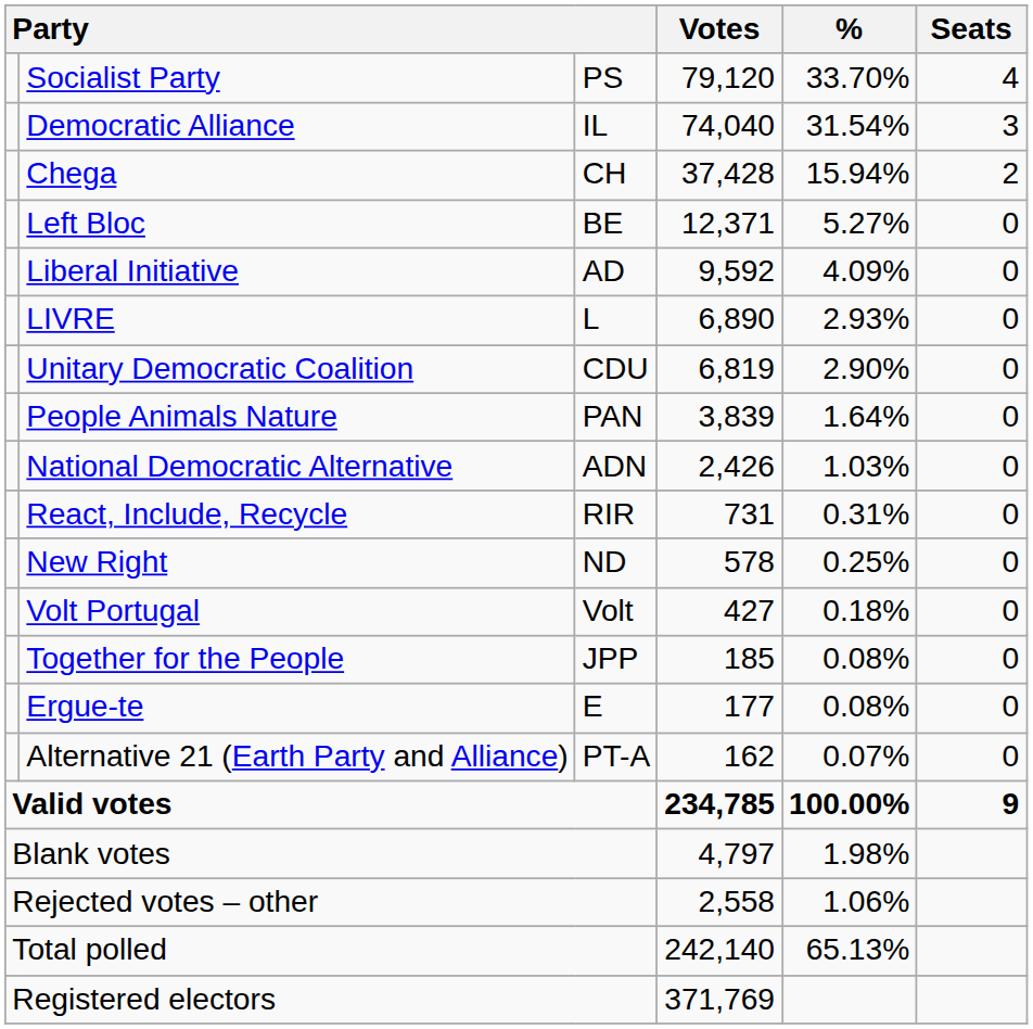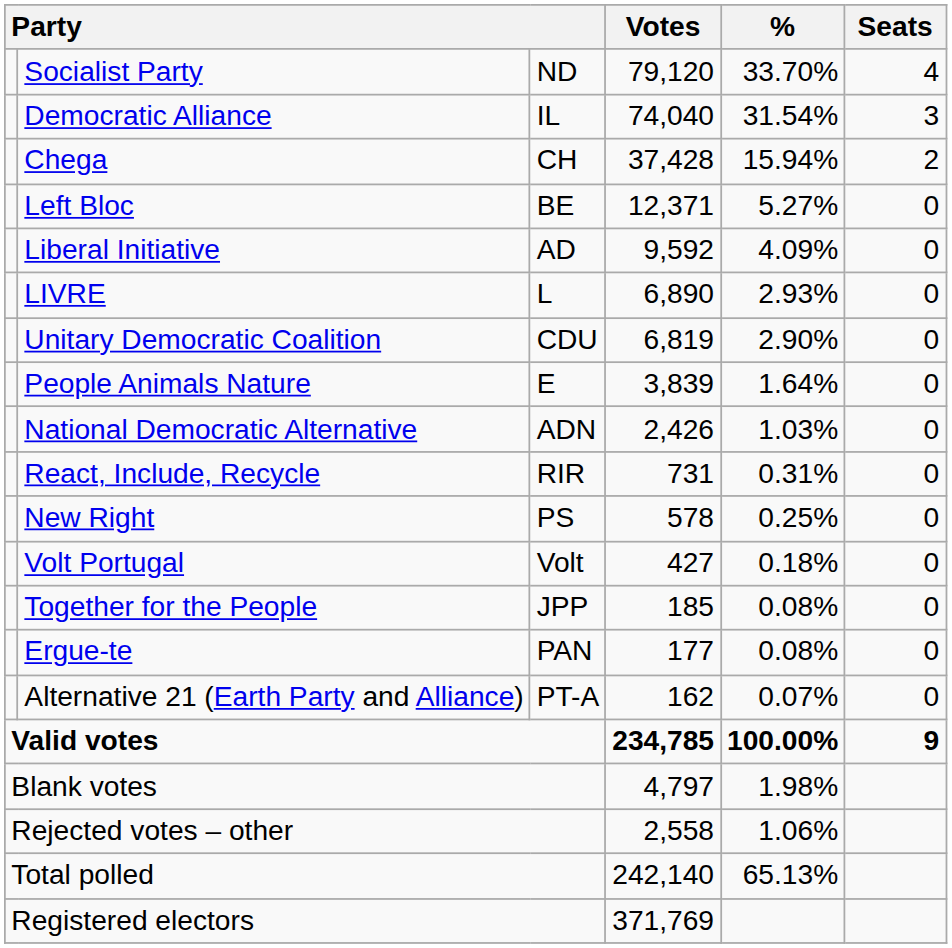Socialist Party | column 3: PS -> ND
People Animals Nature | column 3: PAN -> E
New Right | column 3: ND -> PS
Ergue-te | column 3: E -> PAN
